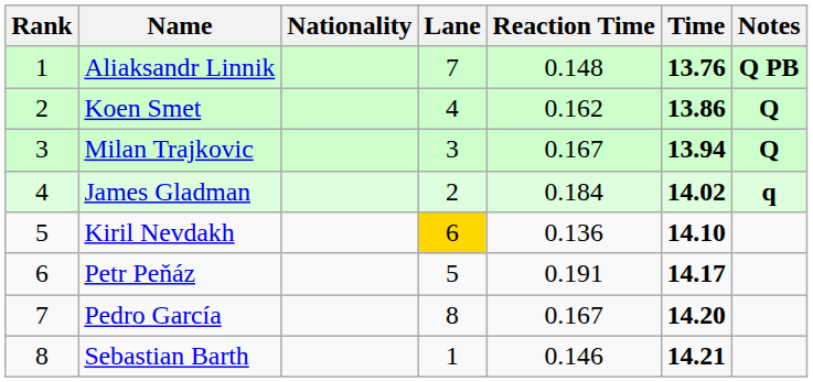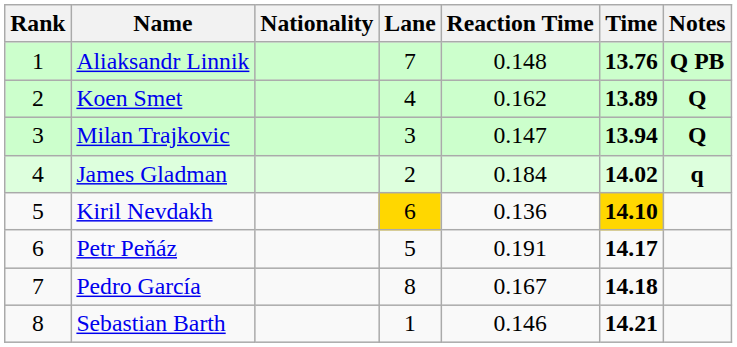Koen Smet | Time: 13.86 -> 13.89
Milan Trajkovic | Reaction Time: 0.167 -> 0.147
Kiril Nevdakh | Time: no background -> gold background
Pedro García | Time: 14.20 -> 14.18
